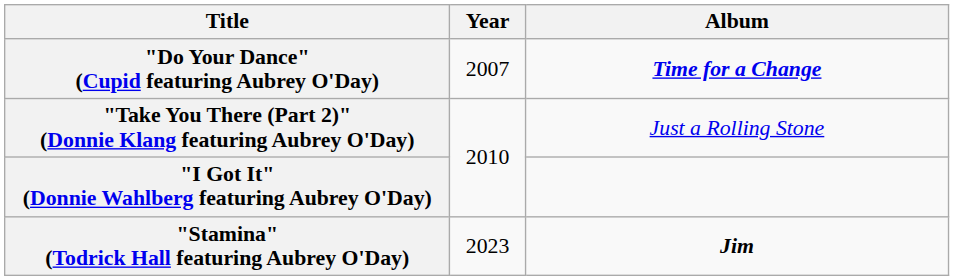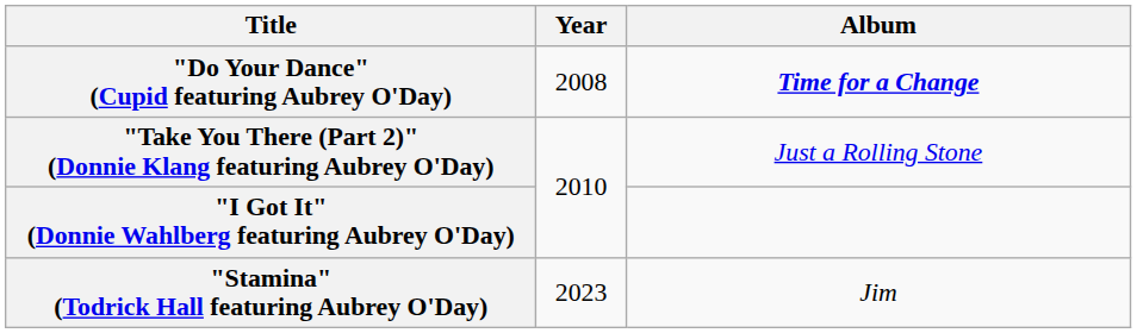"Do Your Dance" (Cupid featuring Aubrey O'Day) | Year: 2007 -> 2008
"Stamina" (Todrick Hall featuring Aubrey O'Day) | Album: bold -> normal
